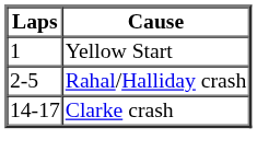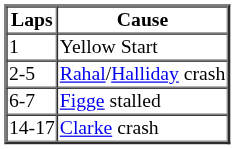+ row: 6-7 | Figge stalled
